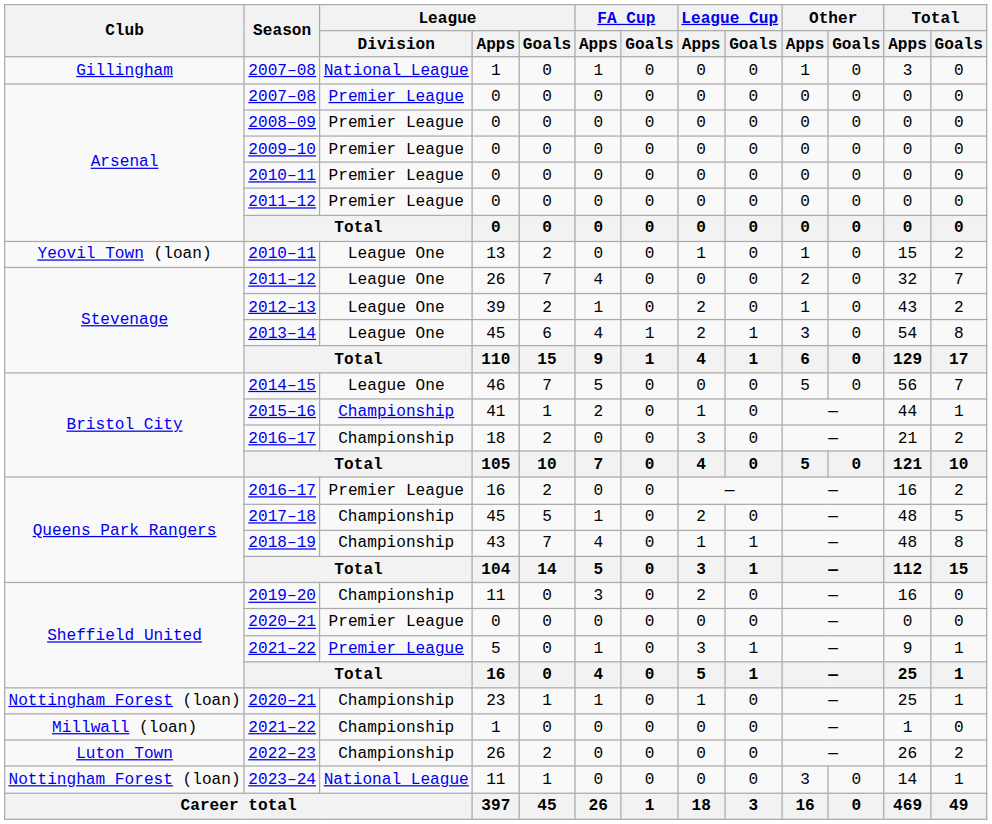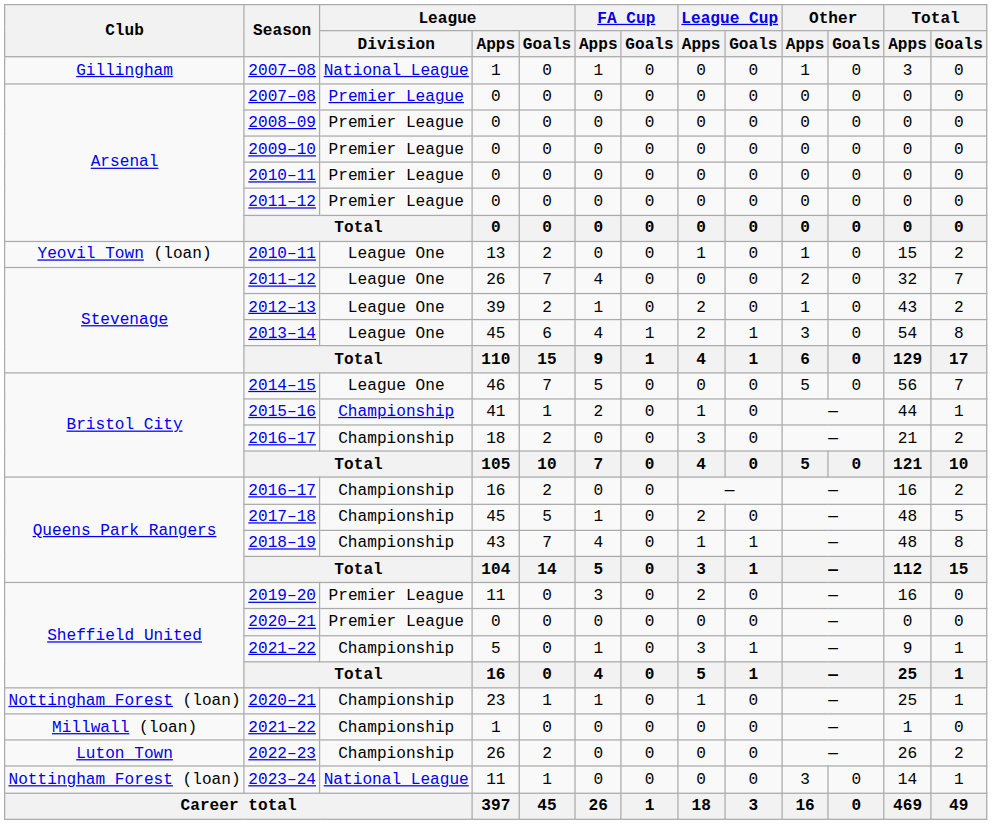2016–17 / 16 | League / Division: Premier League -> Championship
2019–20 | League / Division: Championship -> Premier League
2021–22 / 5 | League / Division: Premier League -> Championship
